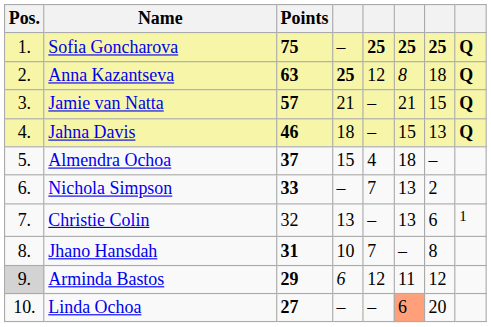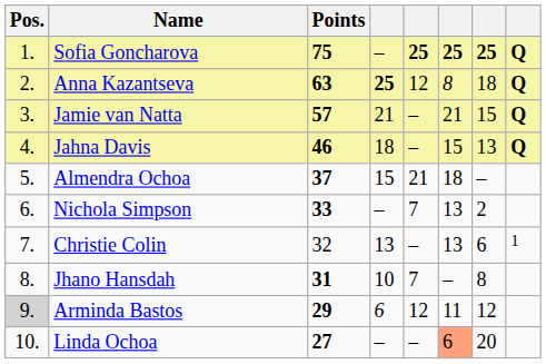Almendra Ochoa | column 5: 4 -> 21
